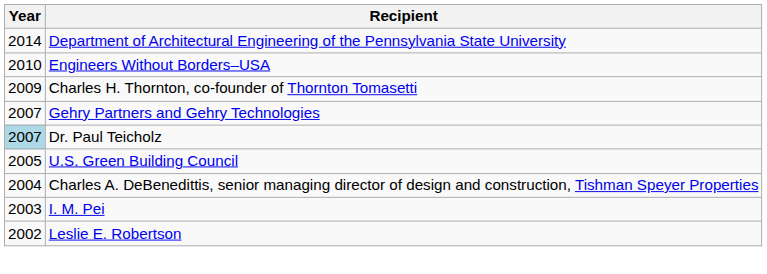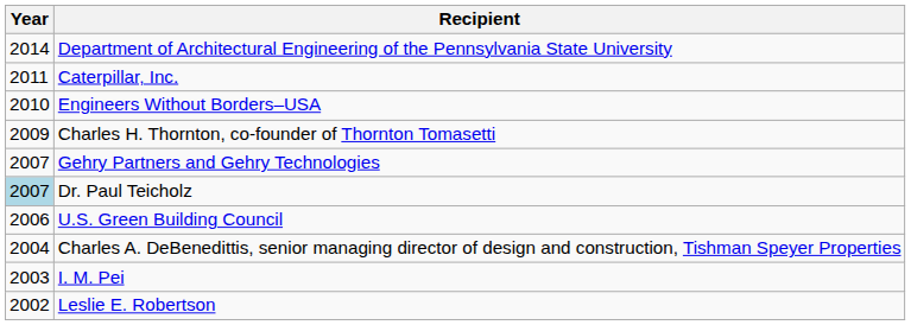+ row: 2011 | Caterpillar, Inc.
U.S. Green Building Council | Year: 2005 -> 2006
